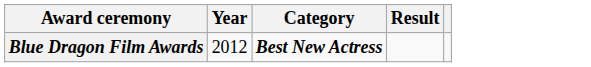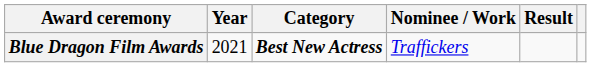+ column: Nominee / Work | Traffickers
Blue Dragon Film Awards | Year: 2012 -> 2021
